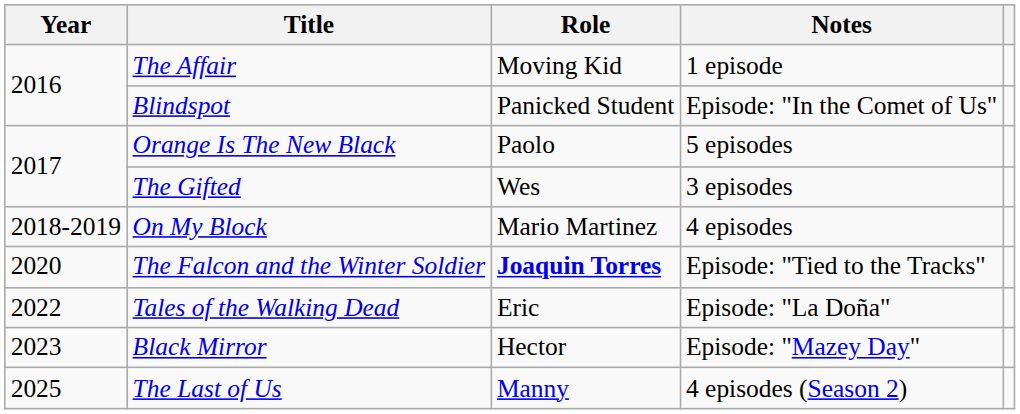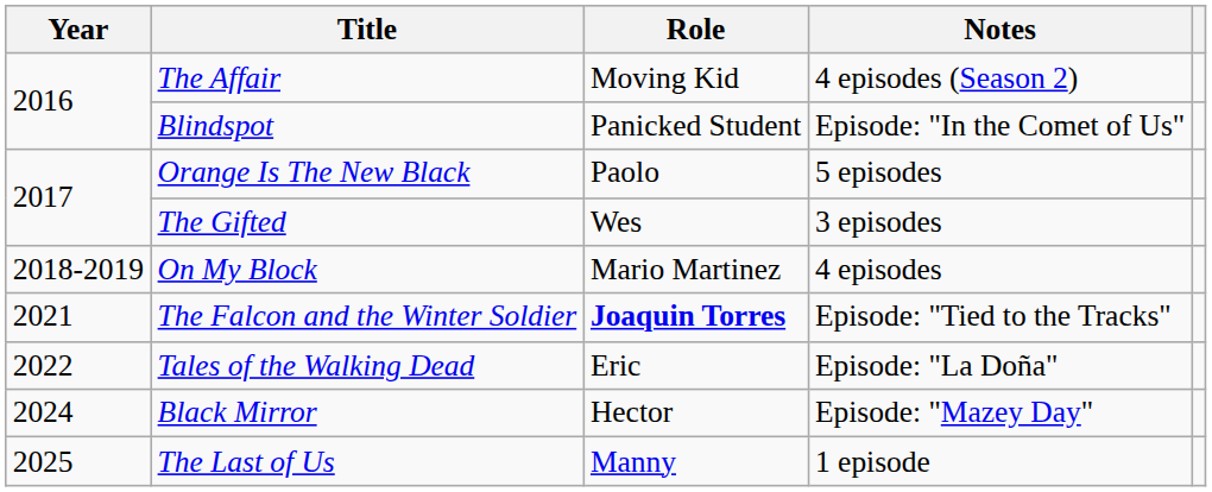The Affair | Notes: 1 episode -> 4 episodes (Season 2)
The Falcon and the Winter Soldier | Year: 2020 -> 2021
Black Mirror | Year: 2023 -> 2024
The Last of Us | Notes: 4 episodes (Season 2) -> 1 episode
